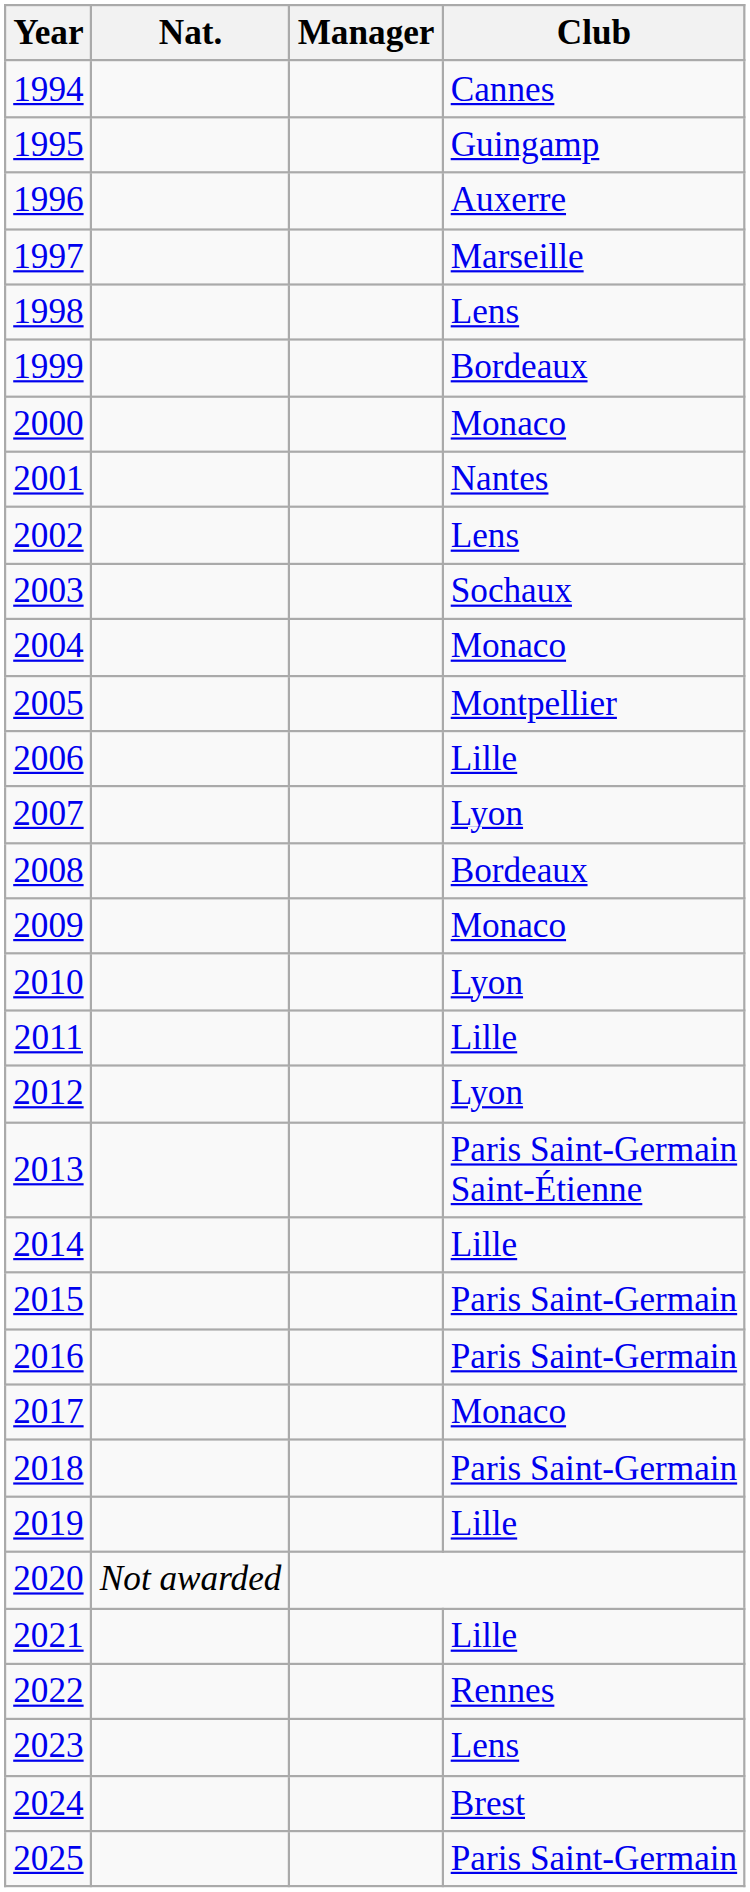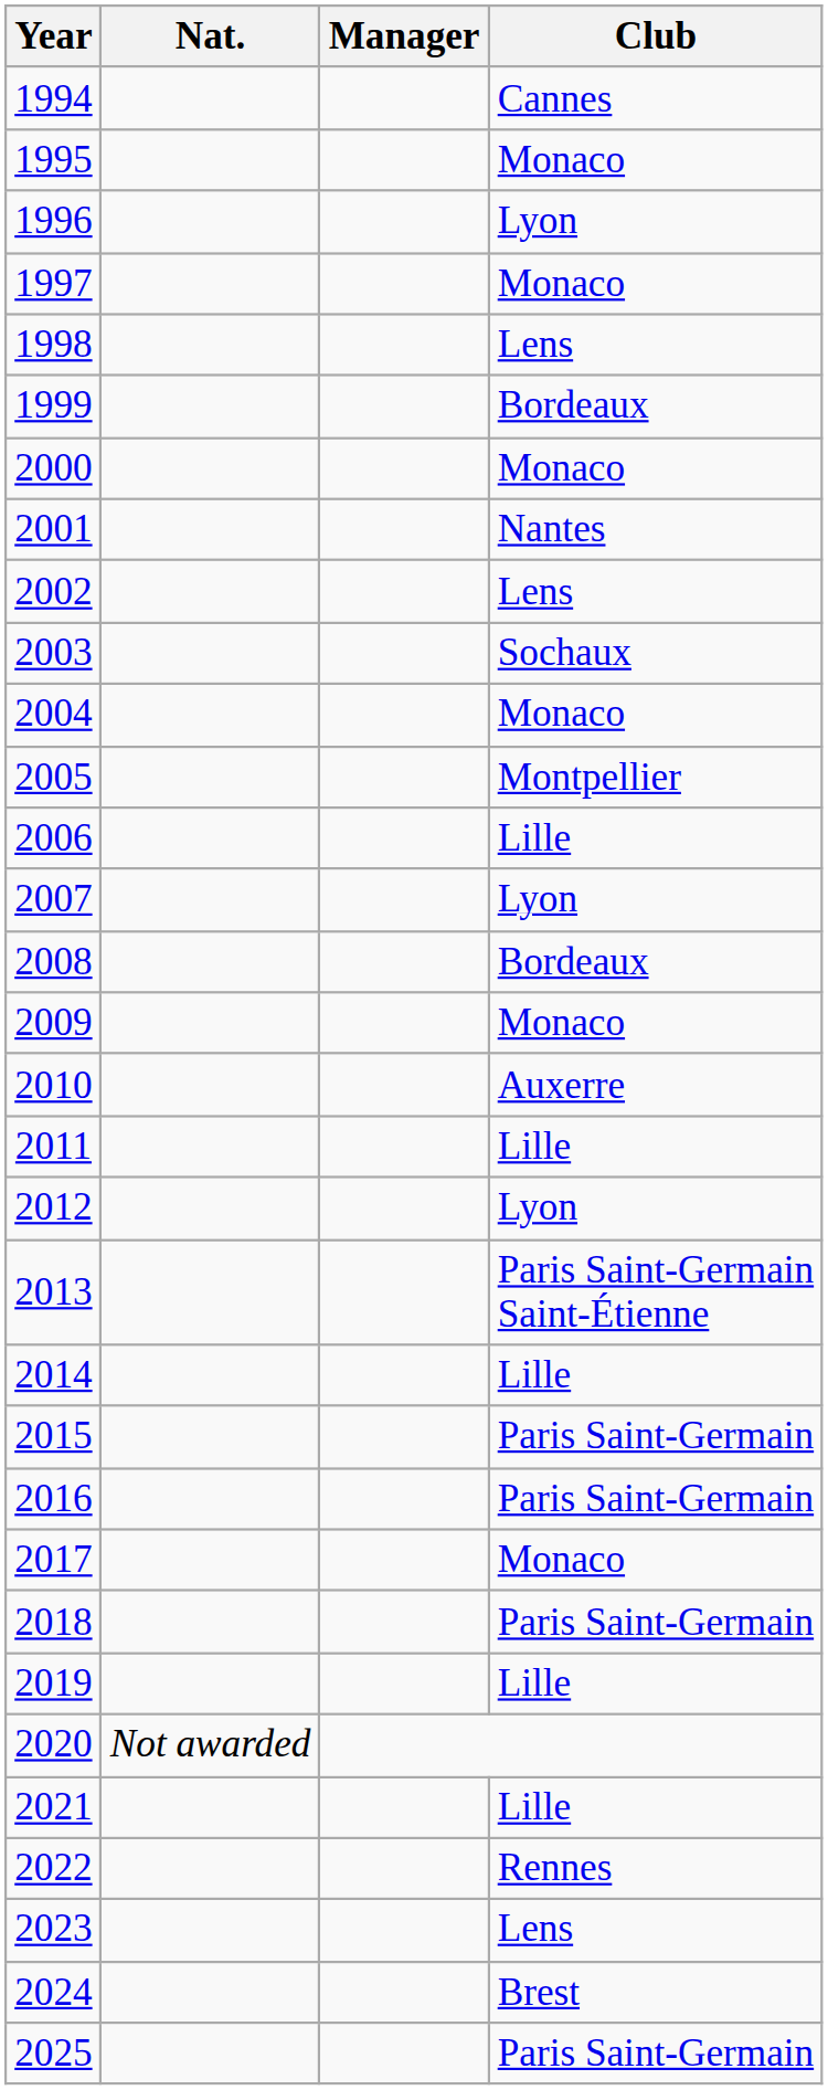1995 | Club: Guingamp -> Monaco
1996 | Club: Auxerre -> Lyon
1997 | Club: Marseille -> Monaco
2010 | Club: Lyon -> Auxerre
